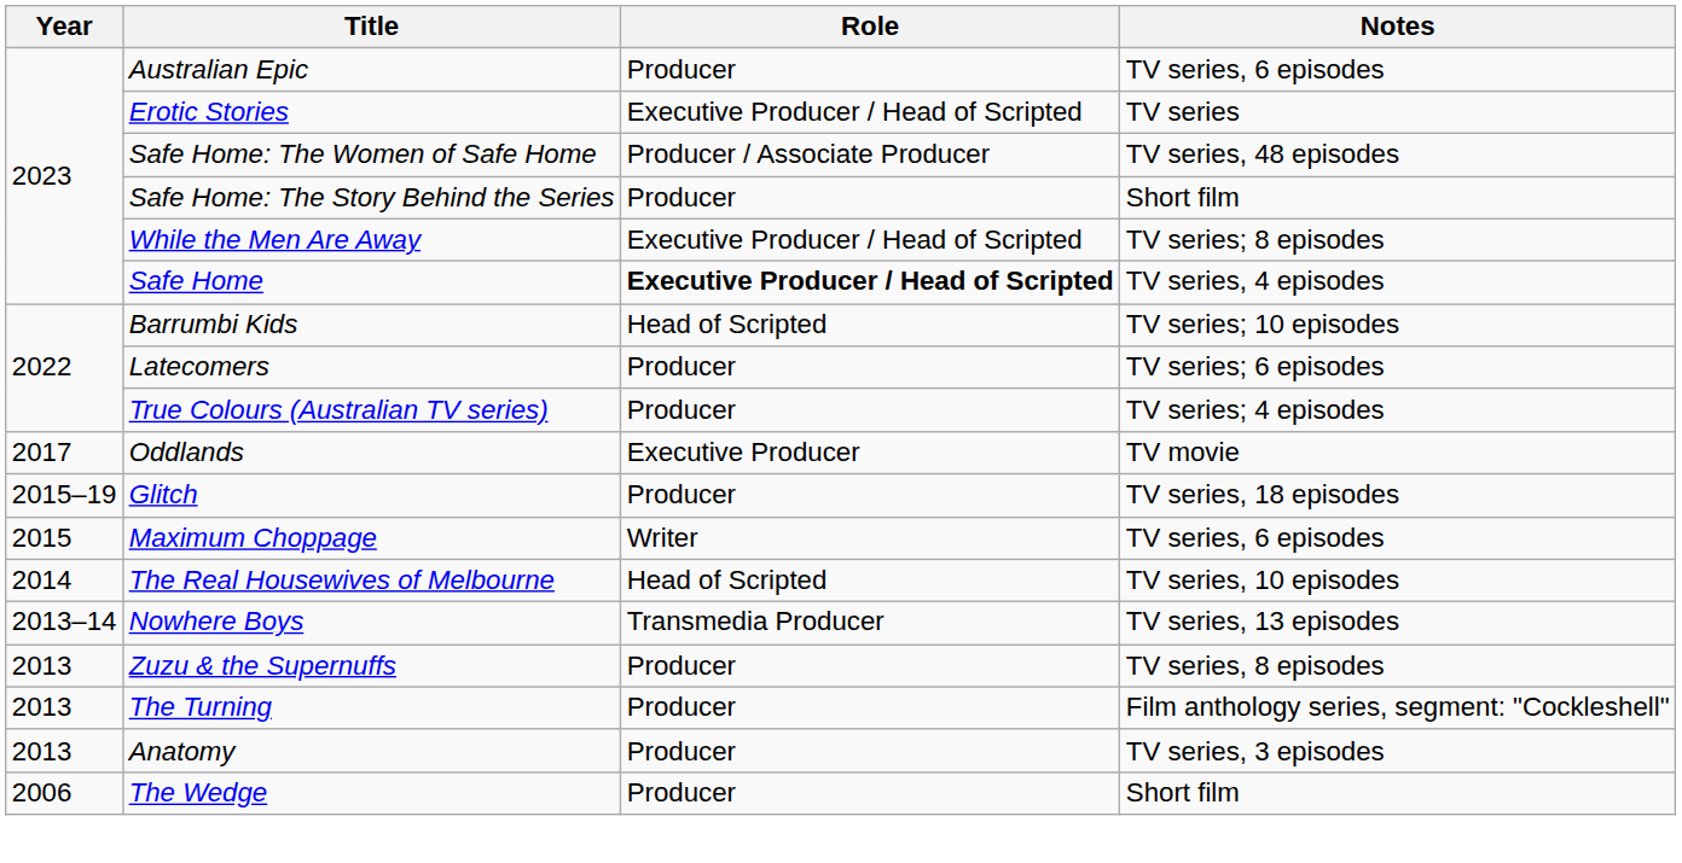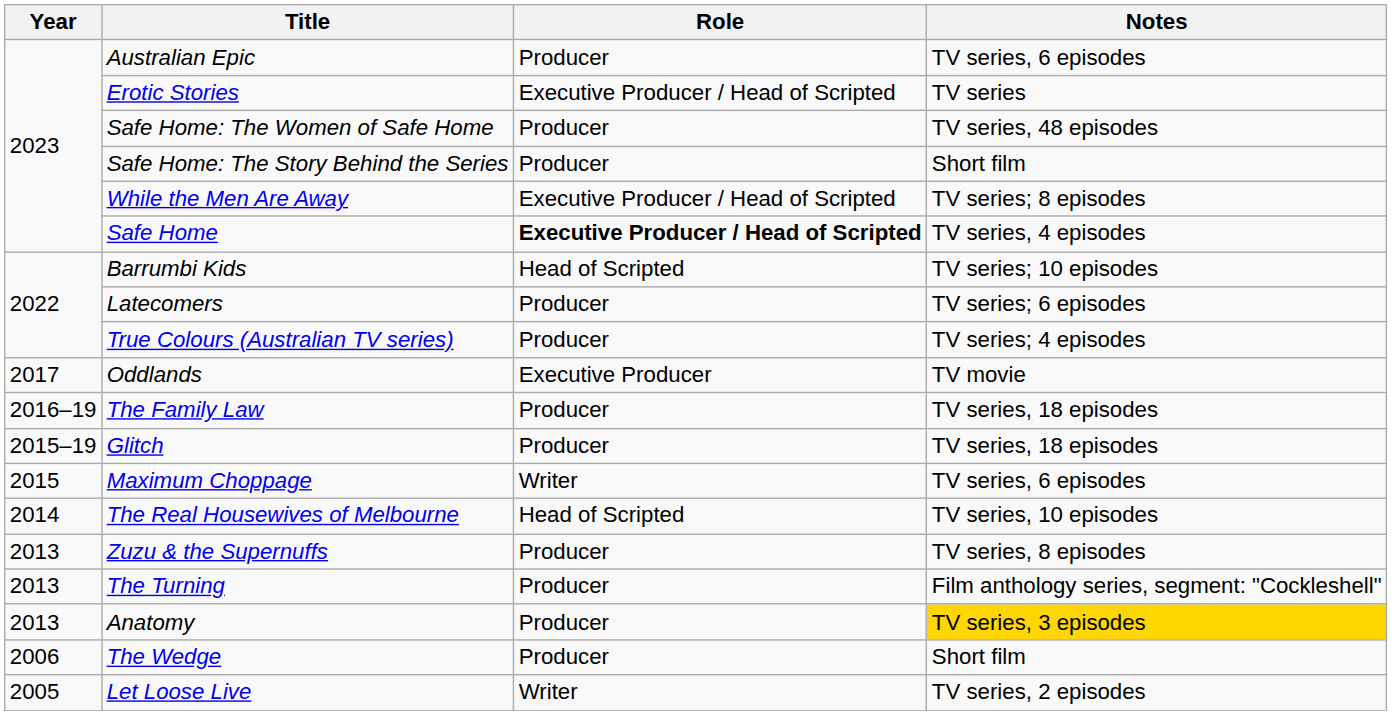Safe Home: The Women of Safe Home | Role: Producer / Associate Producer -> Producer
+ row: 2016–19 | The Family Law | Producer | TV series, 18 episodes
- row: 2013–14 | Nowhere Boys | Transmedia Producer | TV series, 13 episodes
Anatomy | Notes: no background -> gold background
+ row: 2005 | Let Loose Live | Writer | TV series, 2 episodes
